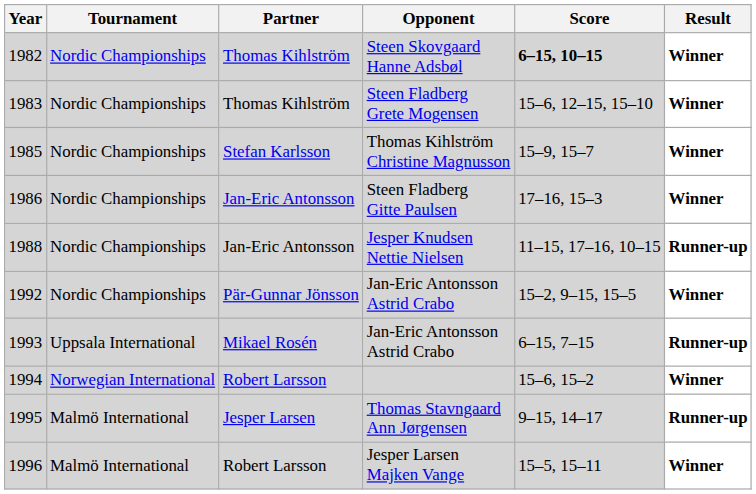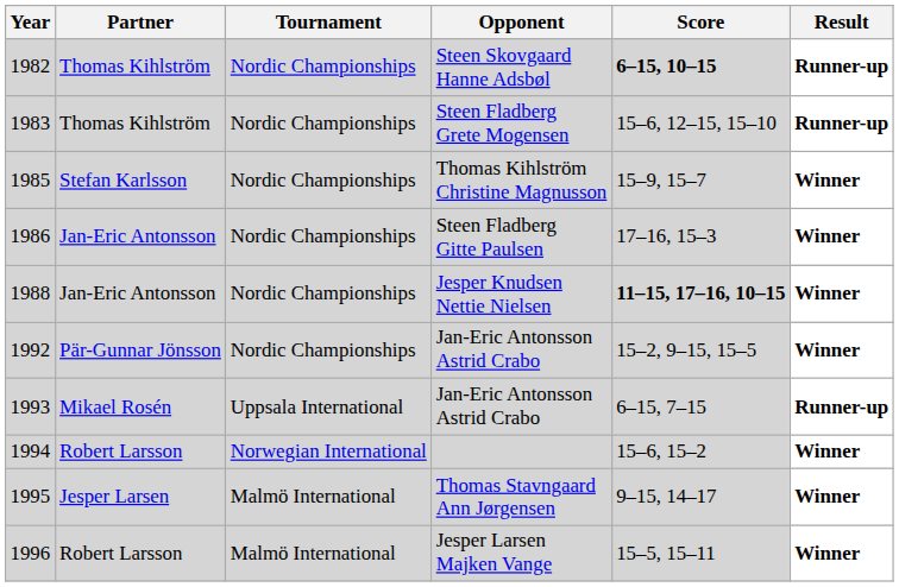columns swapped: Tournament <-> Partner
Steen Skovgaard Hanne Adsbøl | Result: Winner -> Runner-up
Steen Fladberg Grete Mogensen | Result: Winner -> Runner-up
Jesper Knudsen Nettie Nielsen | Score: normal -> bold
Jesper Knudsen Nettie Nielsen | Result: Runner-up -> Winner
Thomas Stavngaard Ann Jørgensen | Result: Runner-up -> Winner
